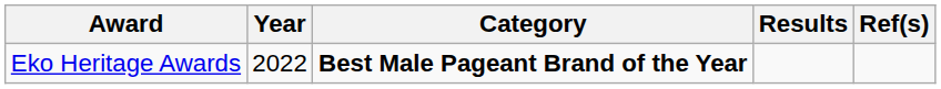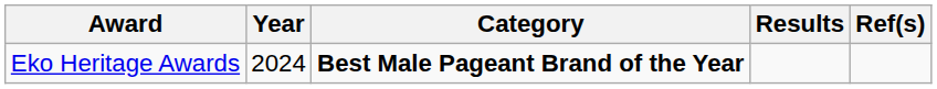Eko Heritage Awards | Year: 2022 -> 2024
